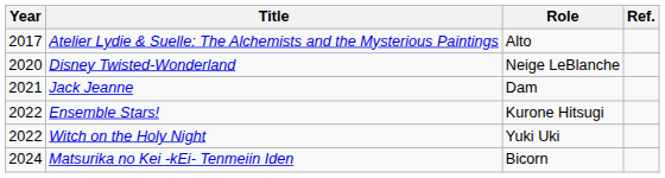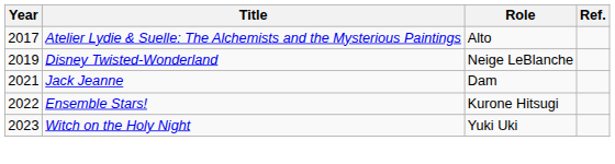Disney Twisted-Wonderland | Year: 2020 -> 2019
Witch on the Holy Night | Year: 2022 -> 2023
- row: 2024 | Matsurika no Kei -kEi- Tenmeiin Iden | Bicorn
